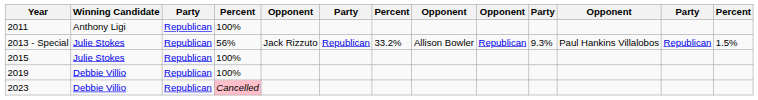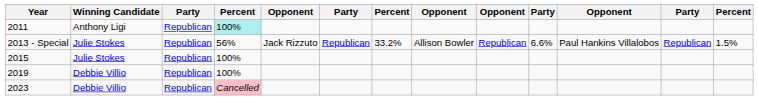2011 | column 4: no background -> paleturquoise background
2013 - Special | column 10: 9.3% -> 6.6%
